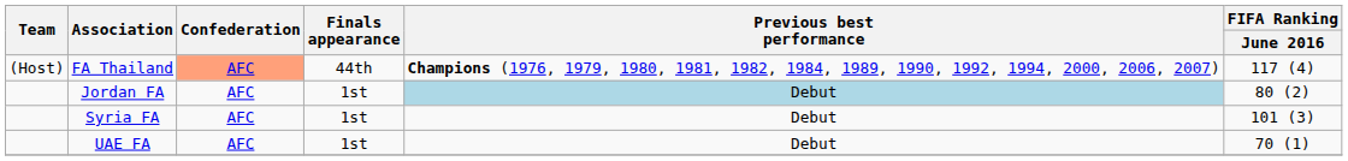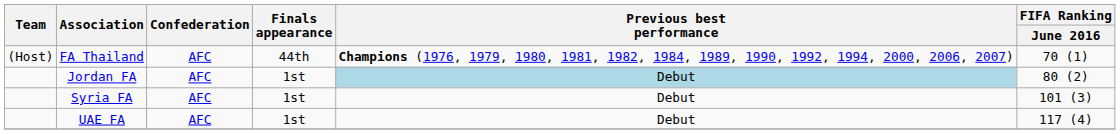FA Thailand | Confederation: lightsalmon background -> no background
FA Thailand | FIFA Ranking / June 2016: 117 (4) -> 70 (1)
UAE FA | FIFA Ranking / June 2016: 70 (1) -> 117 (4)
